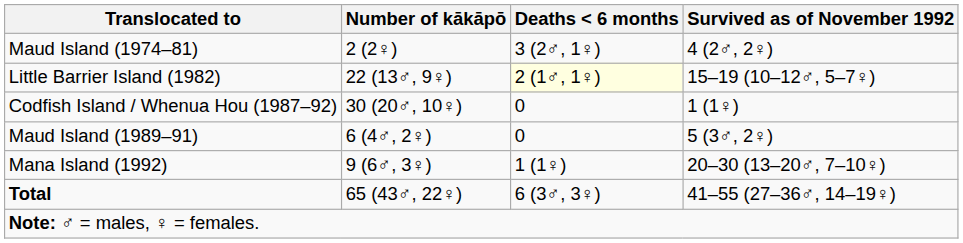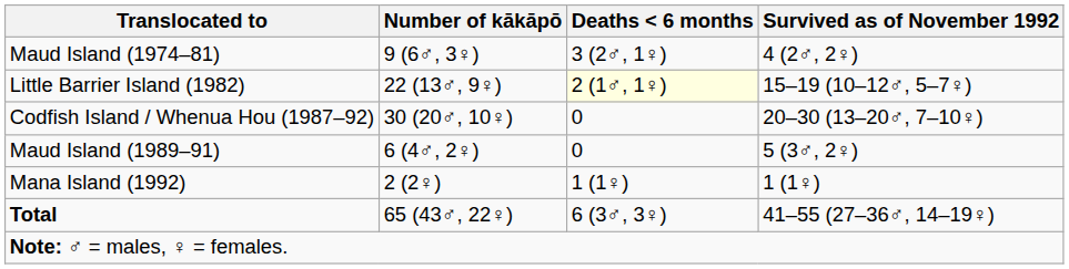Maud Island (1974–81) | Number of kākāpō: 2 (2♀) -> 9 (6♂, 3♀)
Codfish Island / Whenua Hou (1987–92) | Survived as of November 1992: 1 (1♀) -> 20–30 (13–20♂, 7–10♀)
Mana Island (1992) | Number of kākāpō: 9 (6♂, 3♀) -> 2 (2♀)
Mana Island (1992) | Survived as of November 1992: 20–30 (13–20♂, 7–10♀) -> 1 (1♀)
